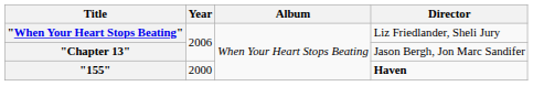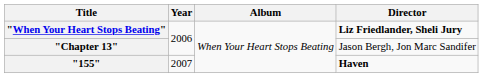"When Your Heart Stops Beating" | Director: normal -> bold
"155" | Year: 2000 -> 2007
